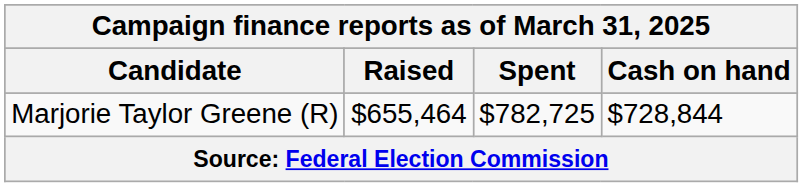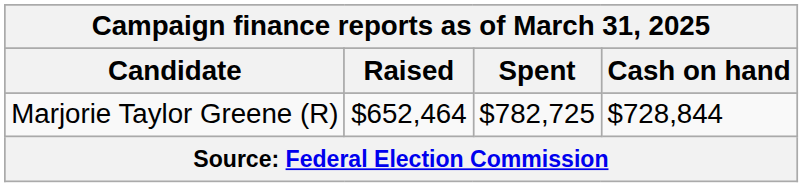Marjorie Taylor Greene (R) | Raised: $655,464 -> $652,464
